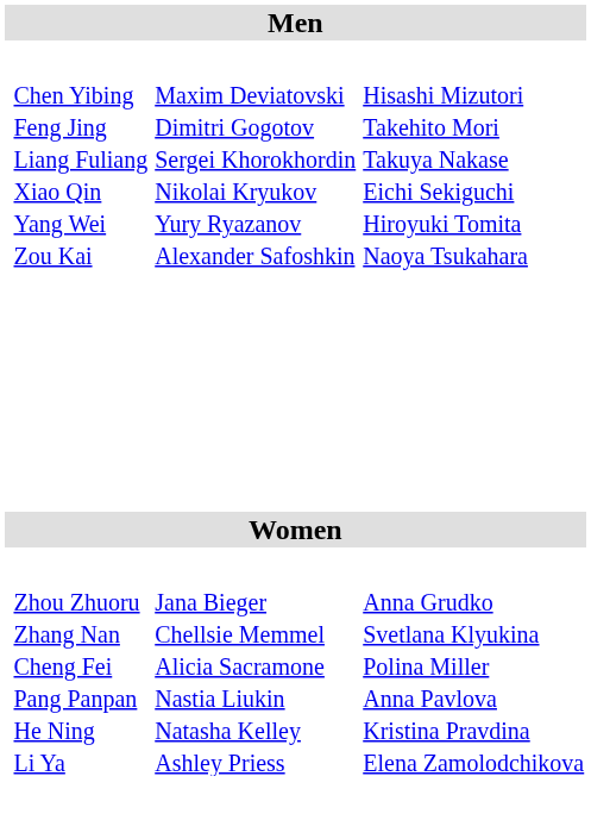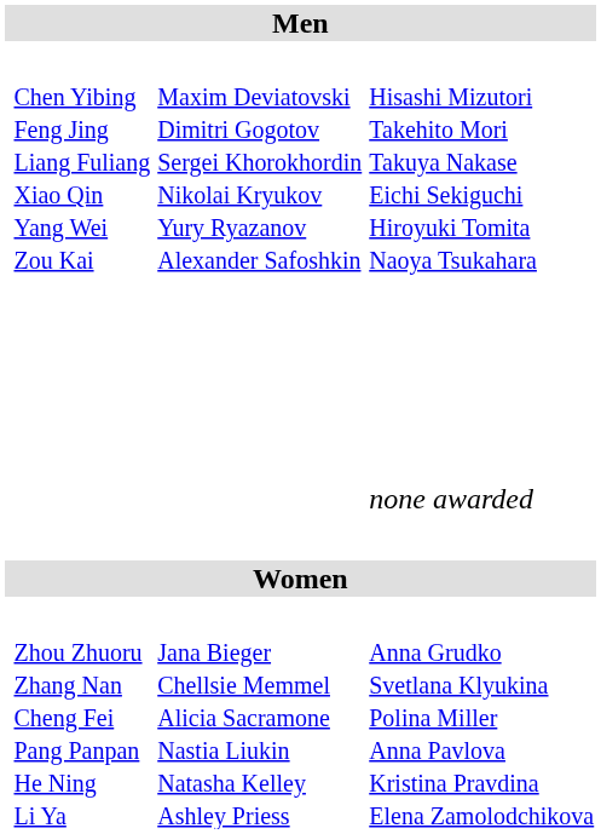+ row: none awarded
